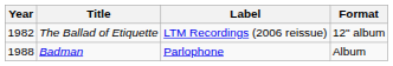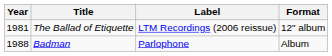The Ballad of Etiquette | Year: 1982 -> 1981
